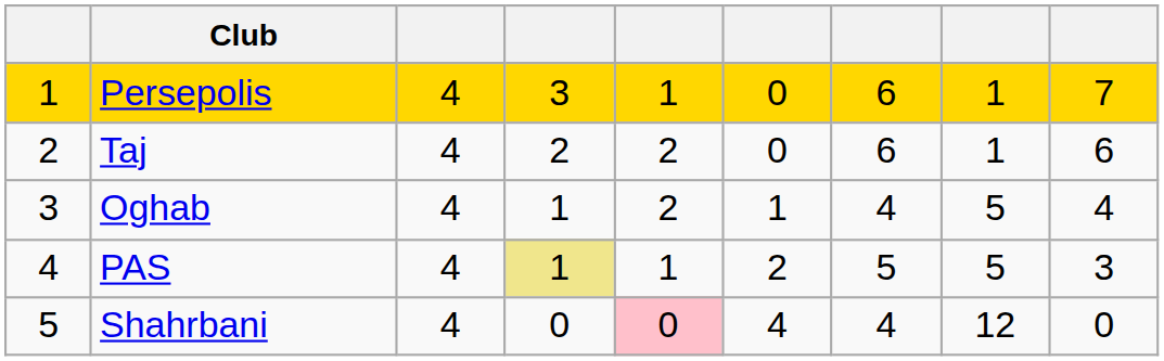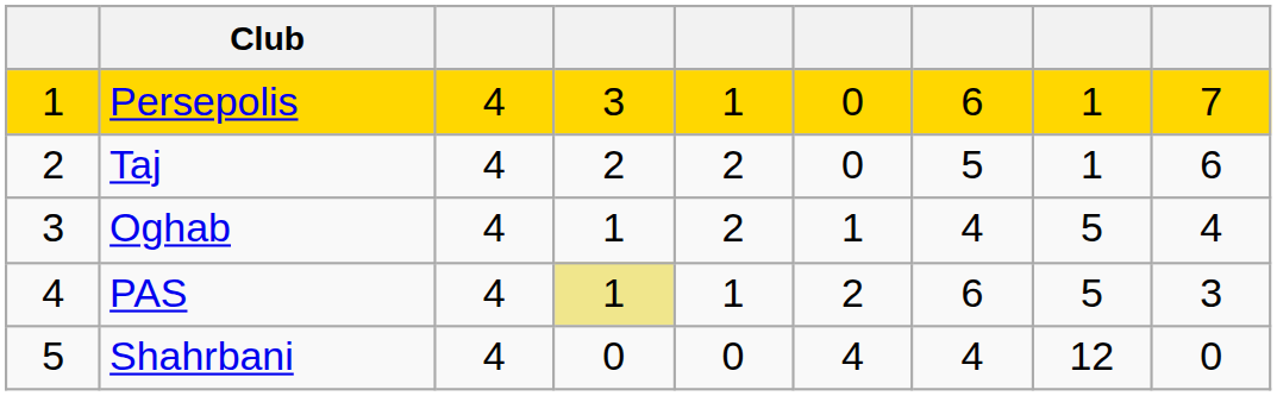Taj | column 7: 6 -> 5
PAS | column 7: 5 -> 6
Shahrbani | column 5: pink background -> no background
